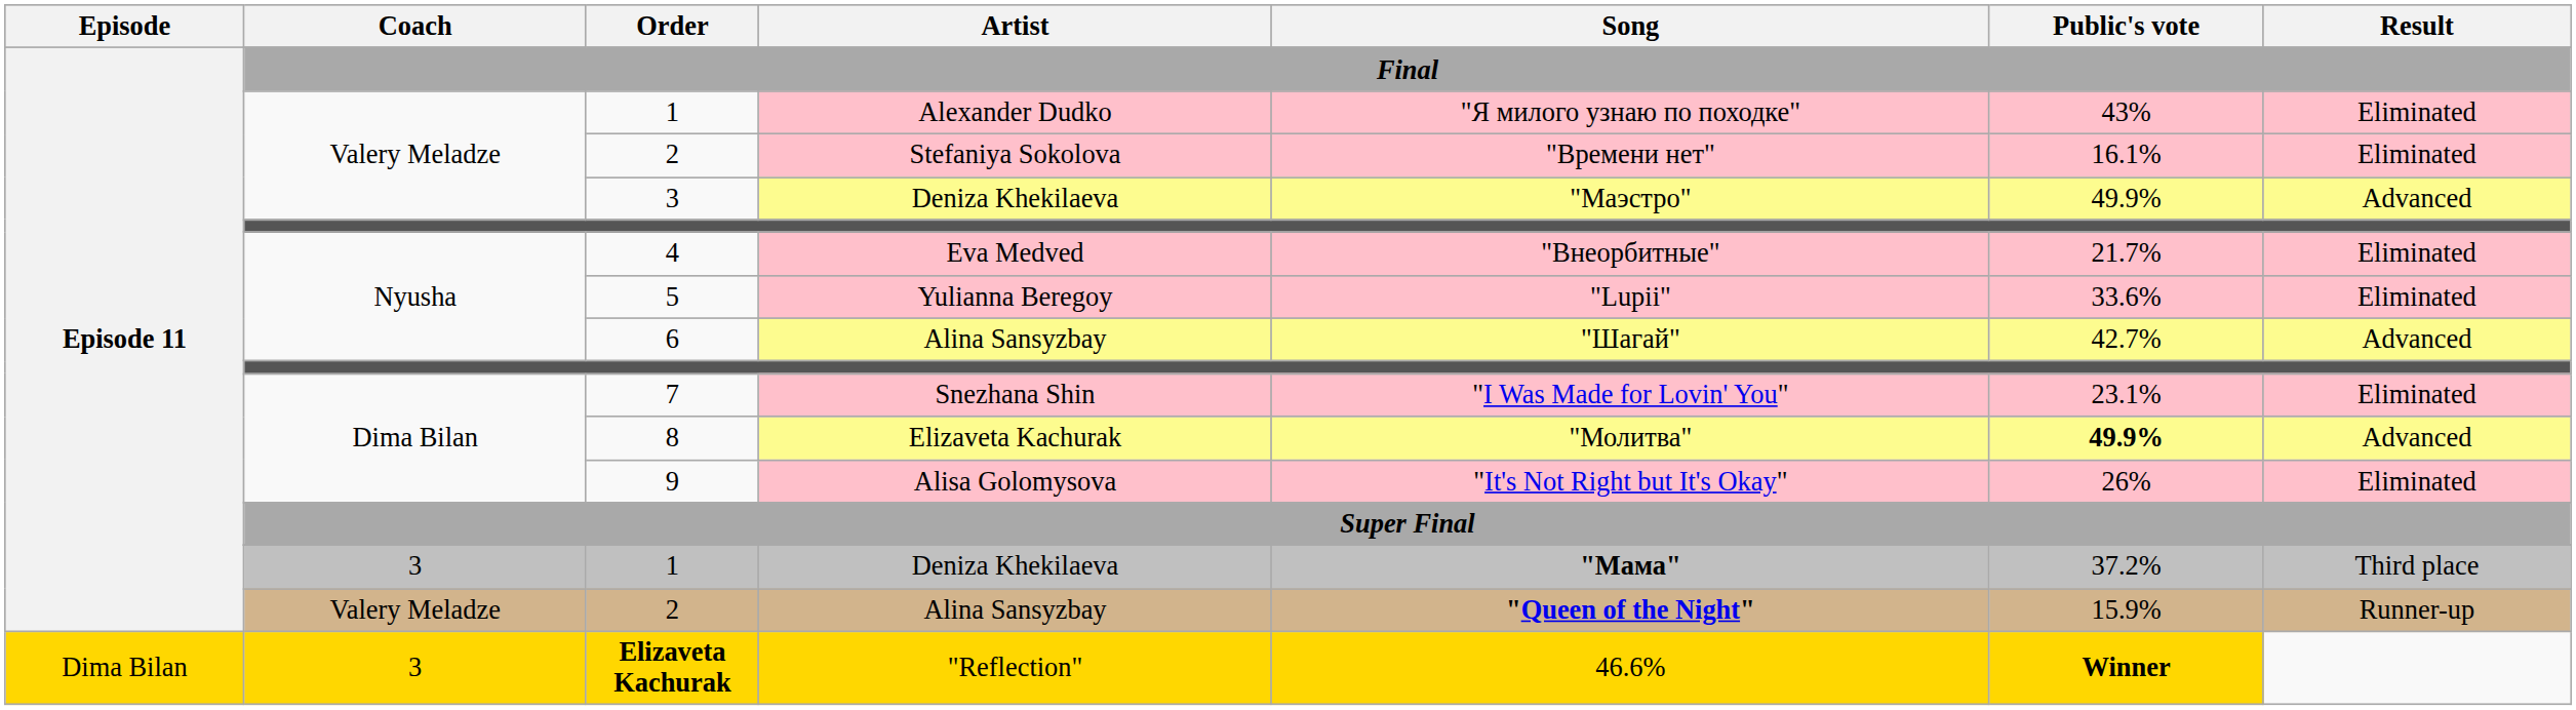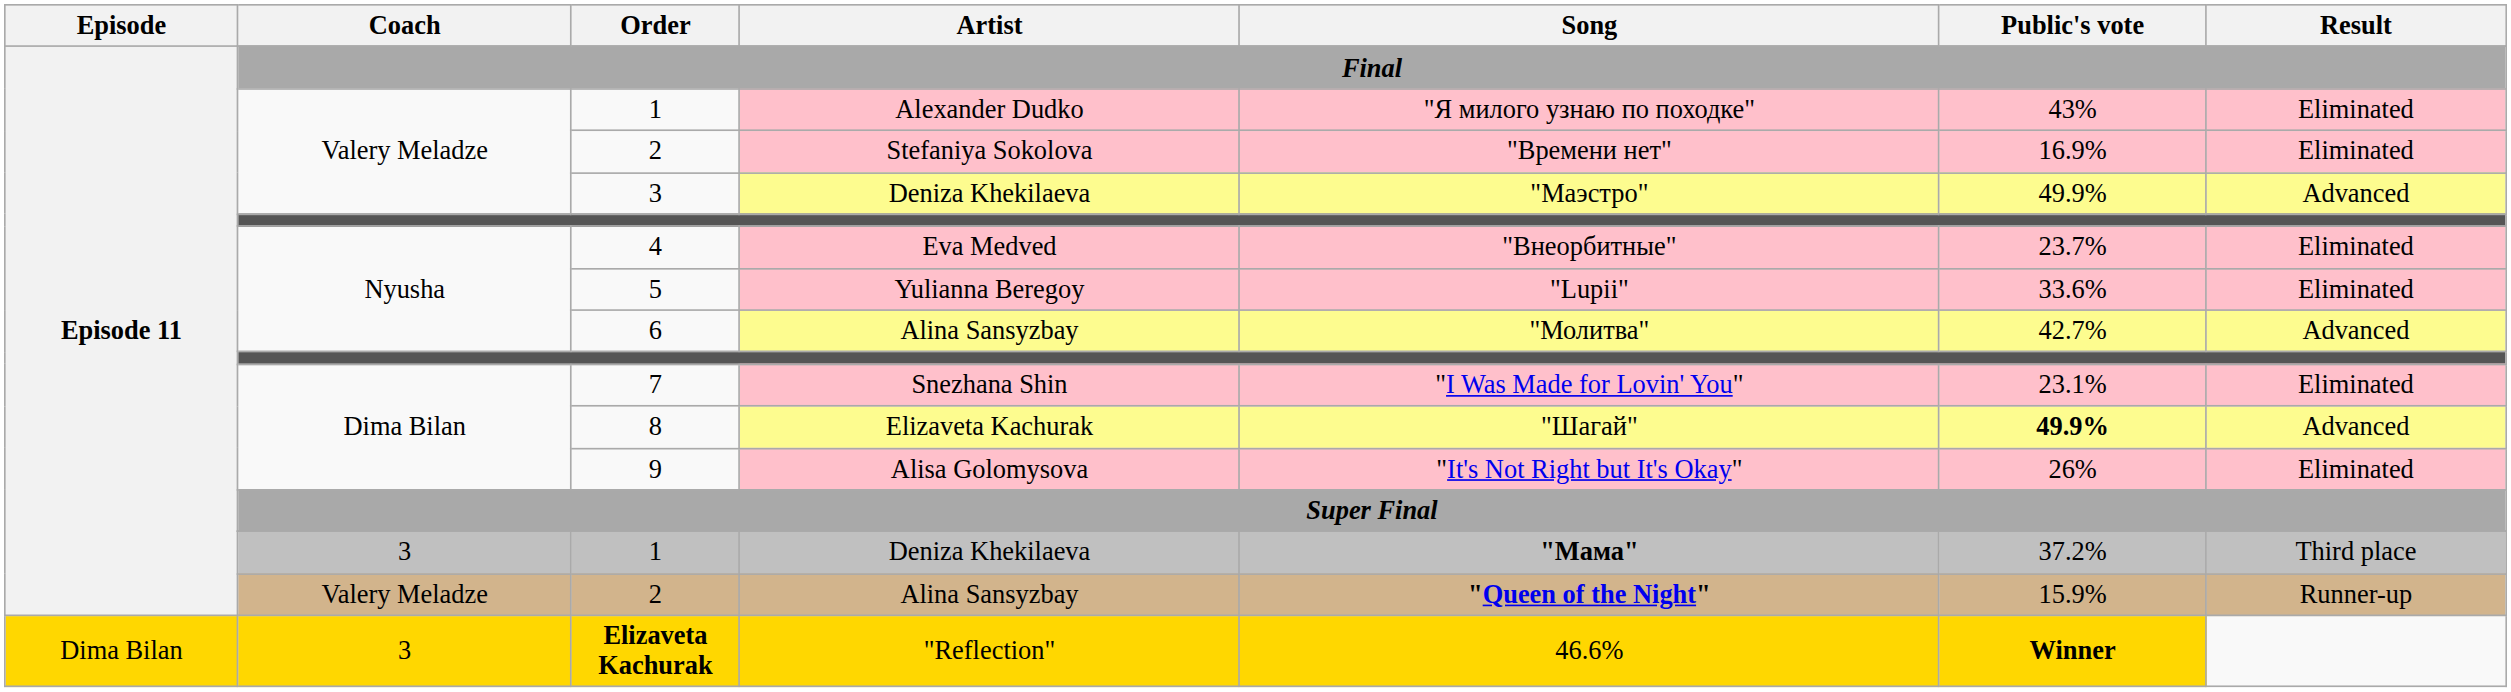2 / Stefaniya Sokolova | Public's vote: 16.1% -> 16.9%
4 | Public's vote: 21.7% -> 23.7%
6 | Song: "Шагай" -> "Молитва"
8 | Song: "Молитва" -> "Шагай"
